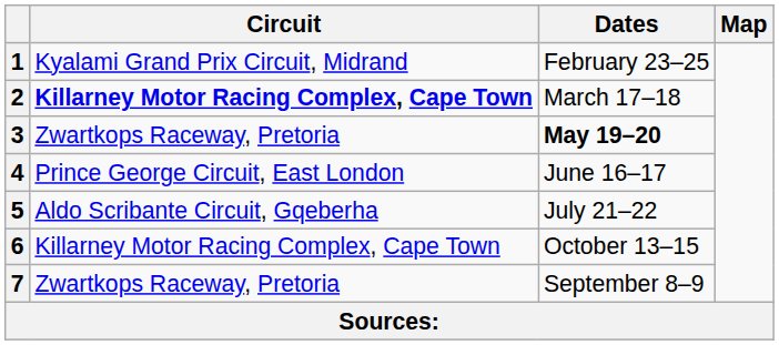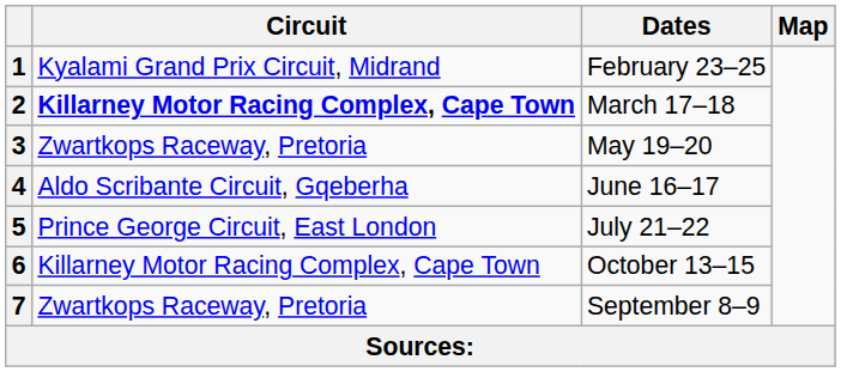3 | Dates: bold -> normal
4 | Circuit: Prince George Circuit, East London -> Aldo Scribante Circuit, Gqeberha
5 | Circuit: Aldo Scribante Circuit, Gqeberha -> Prince George Circuit, East London
